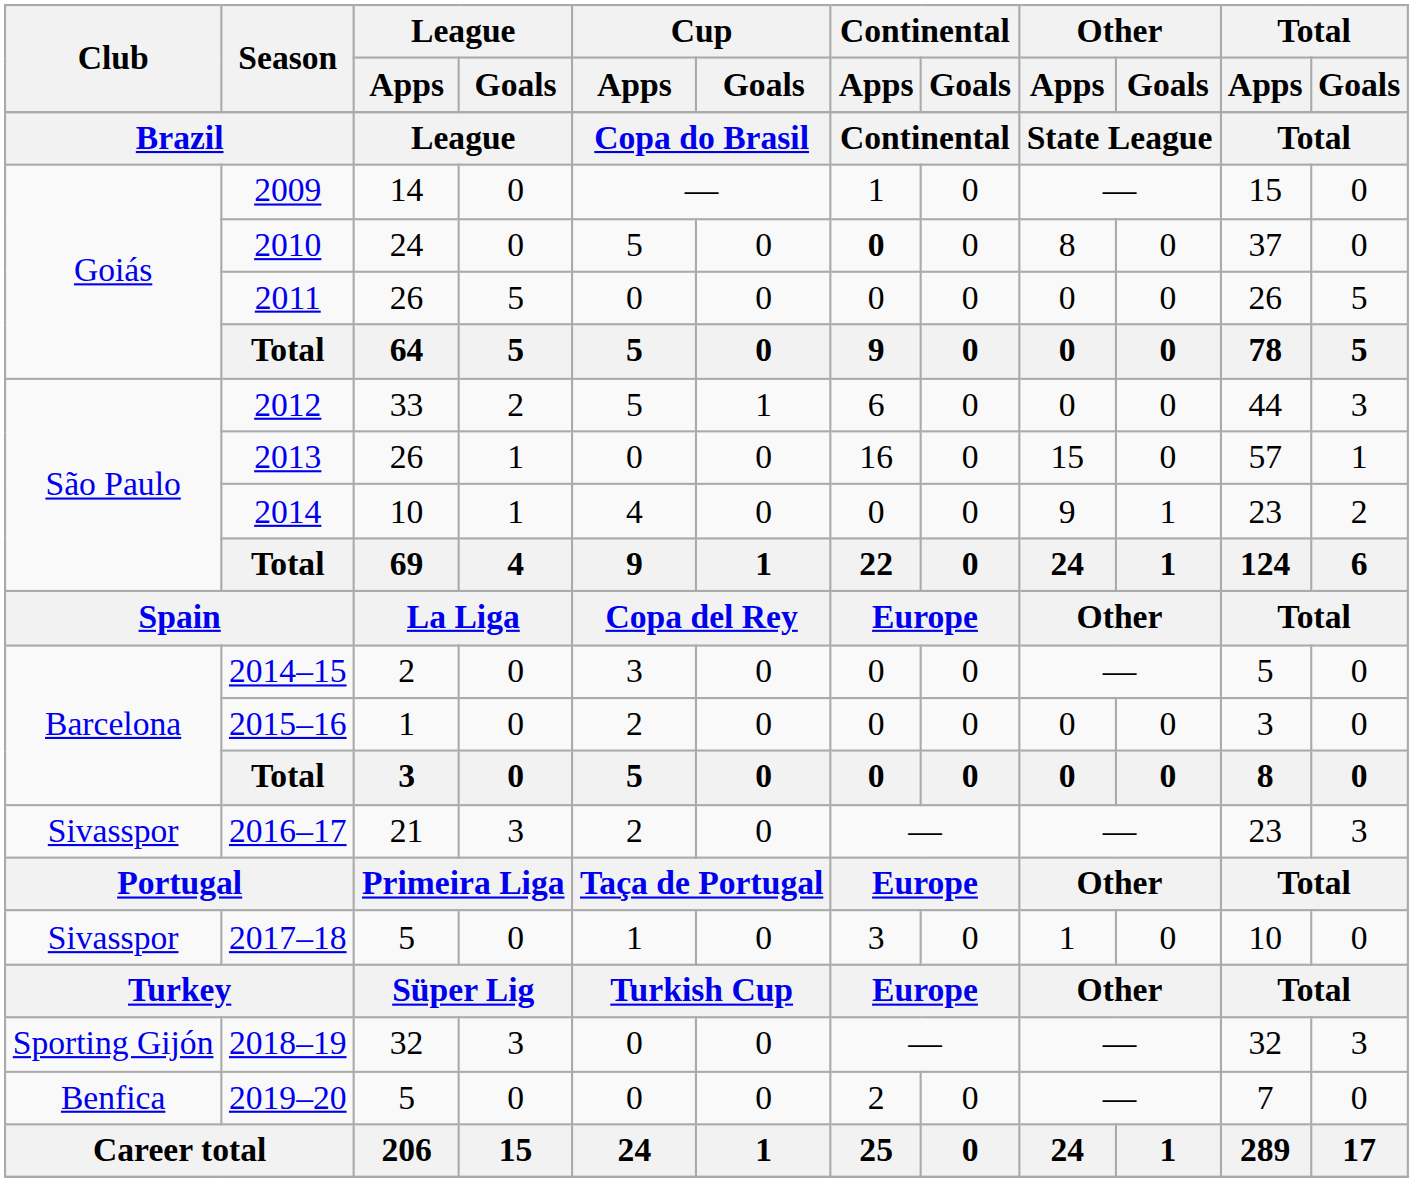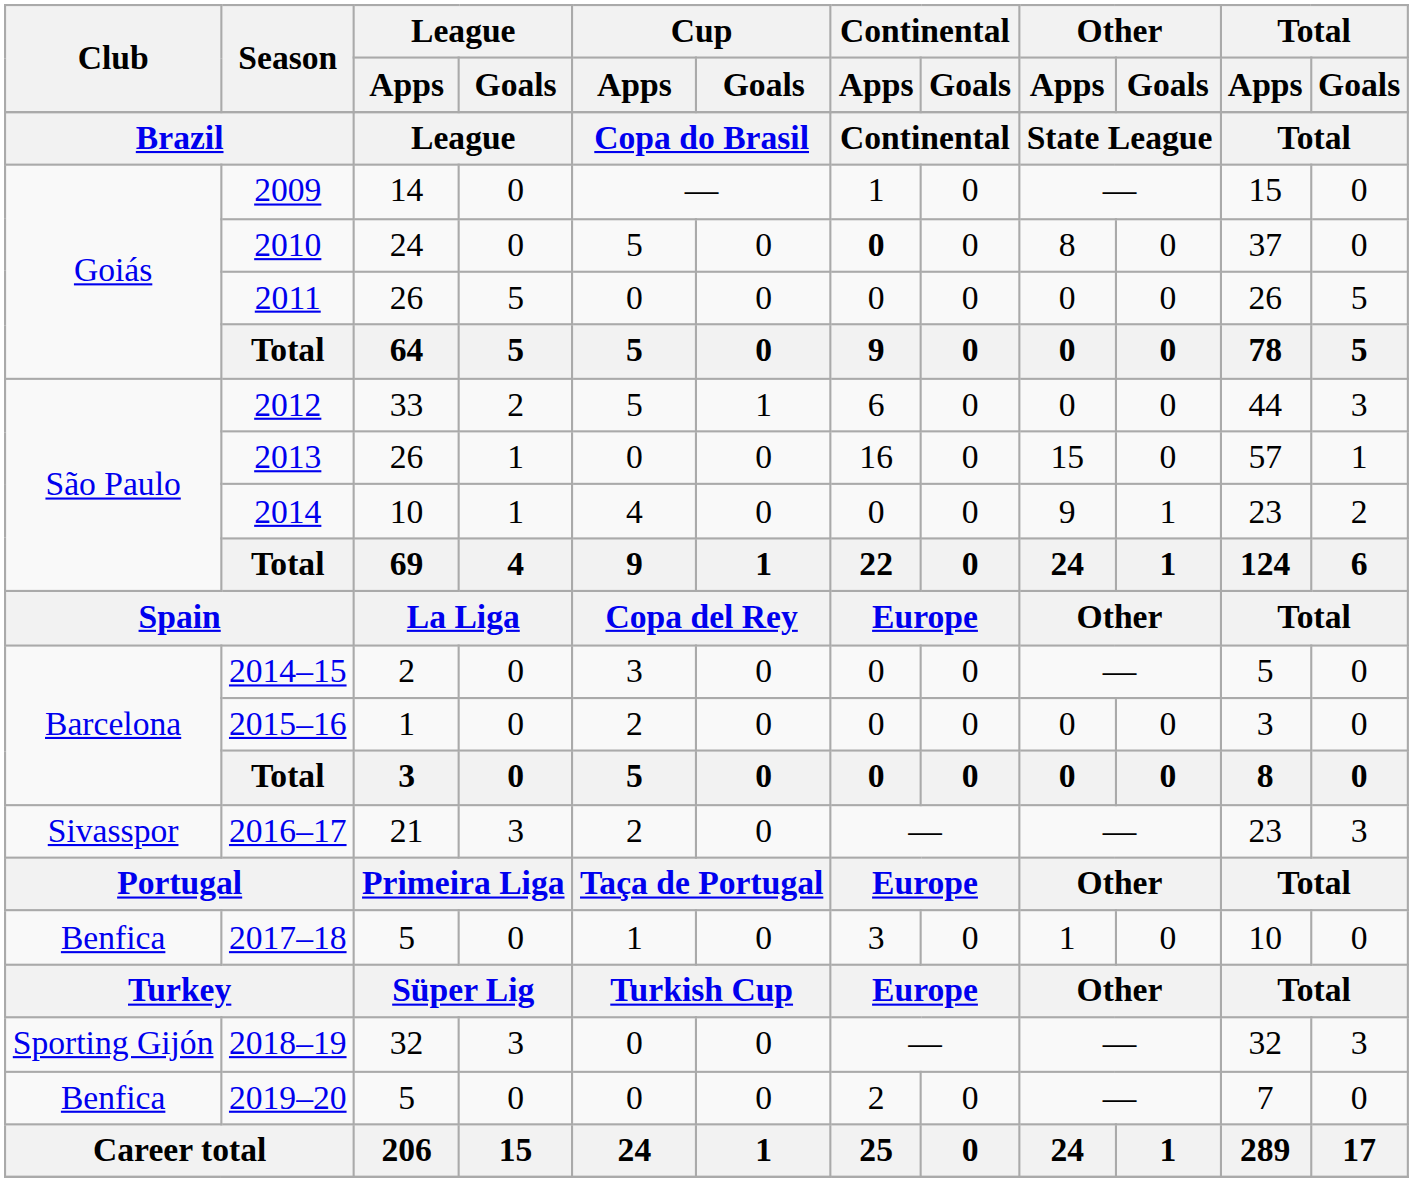2017–18 | Club: Sivasspor -> Benfica
